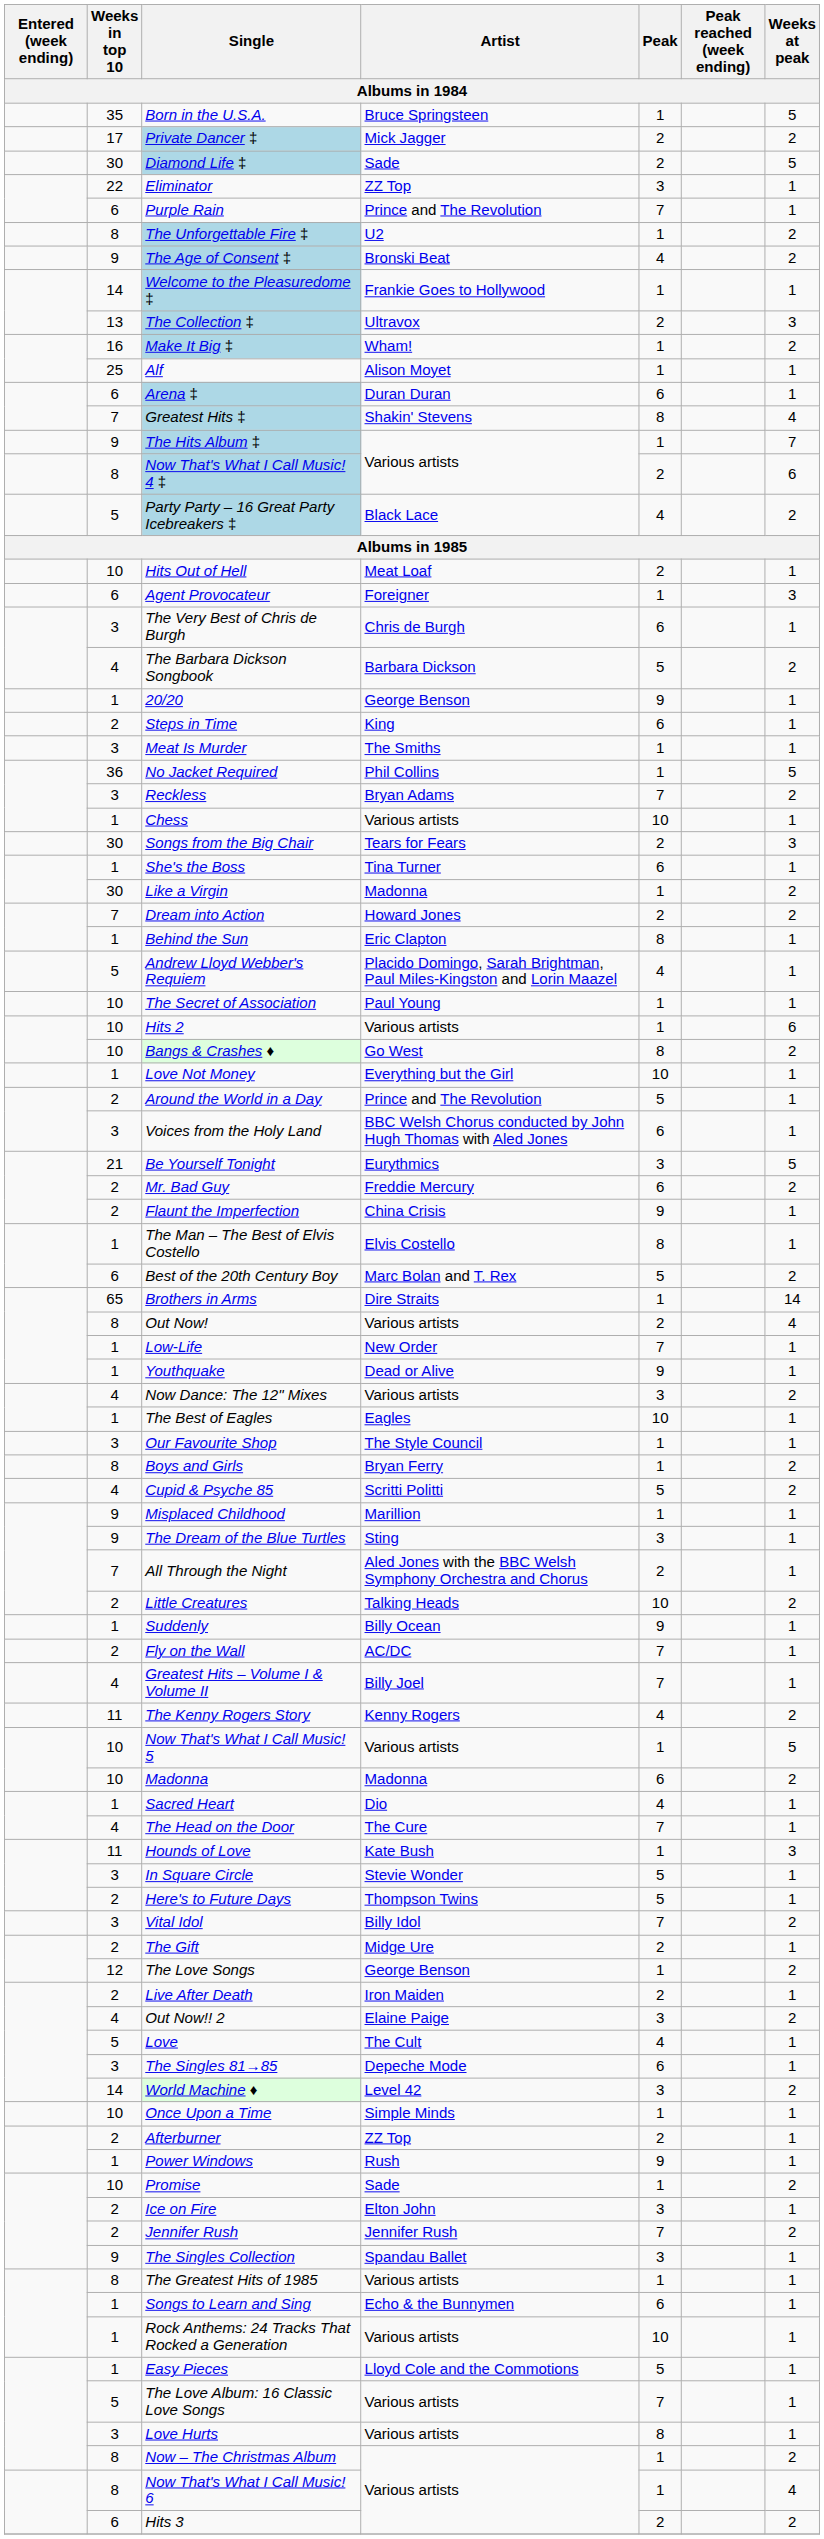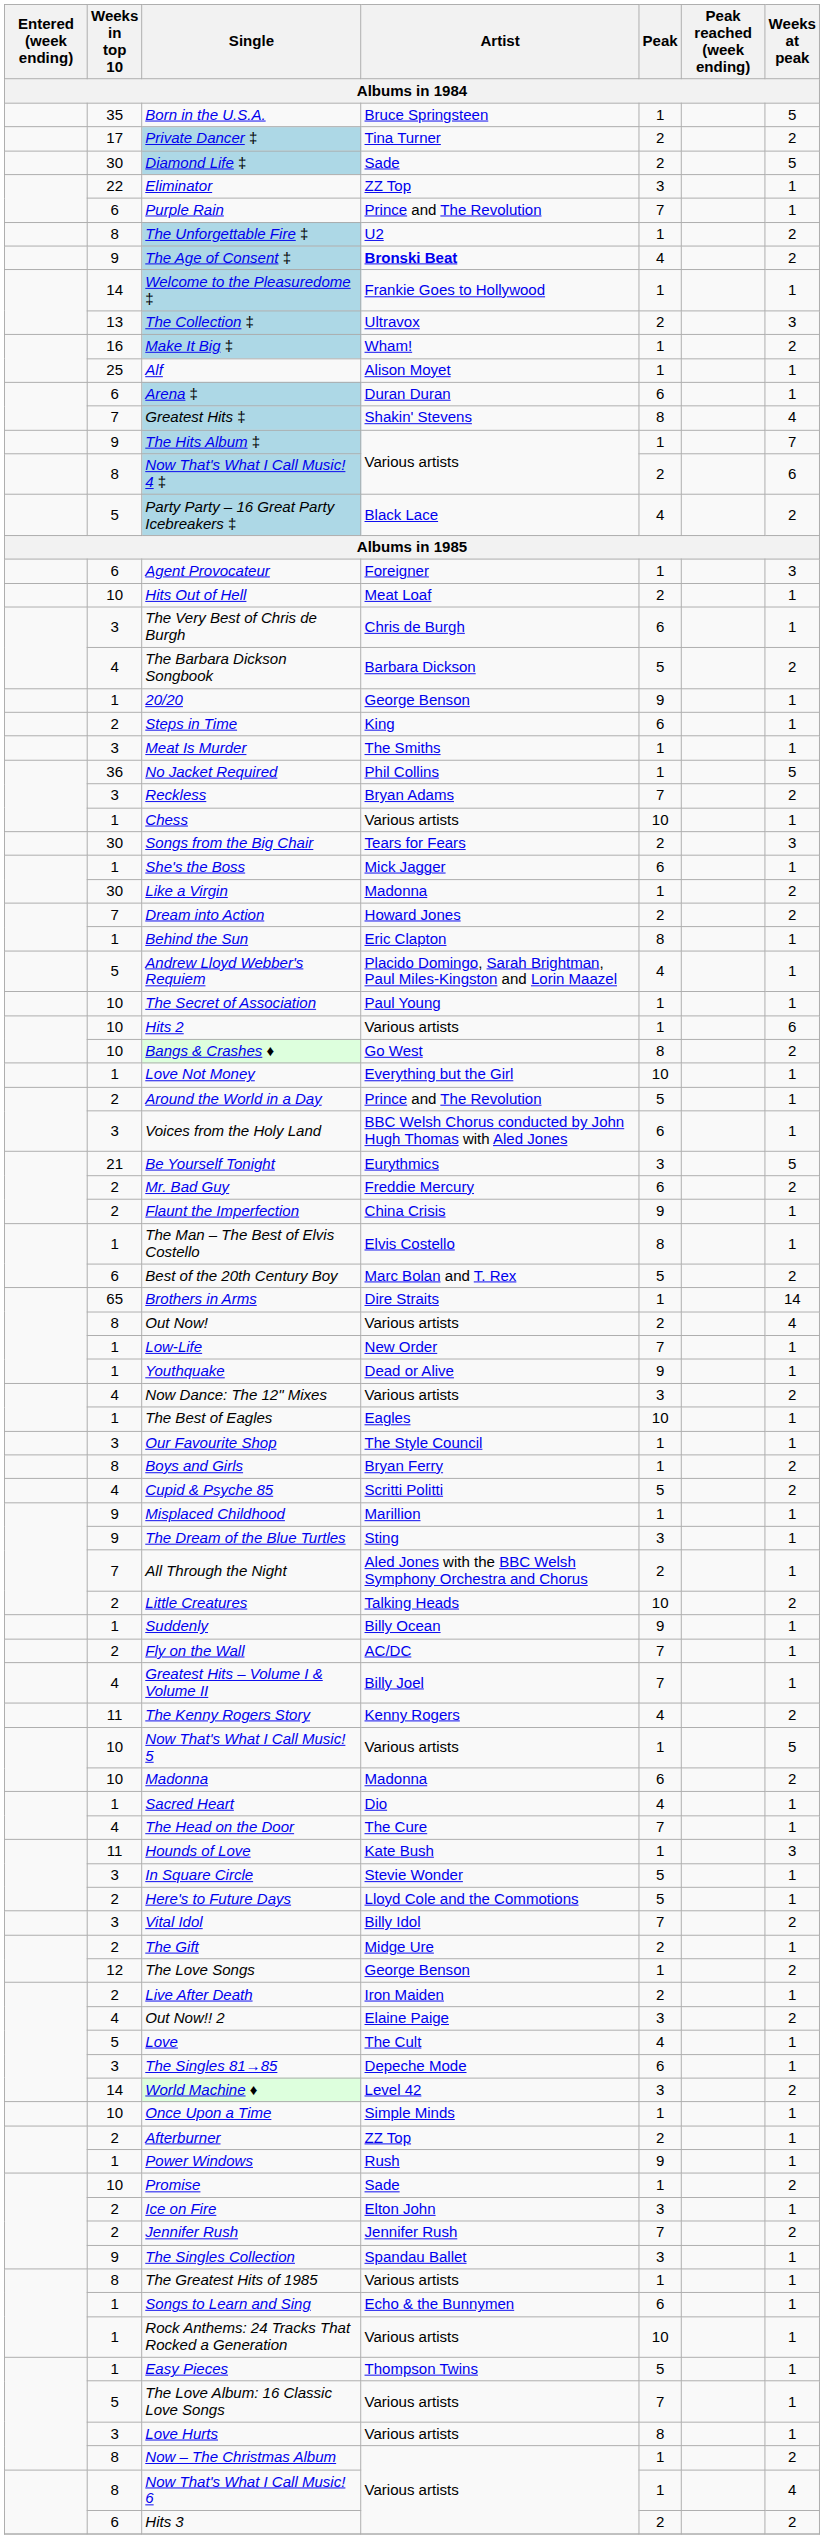Private Dancer ‡ | Artist: Mick Jagger -> Tina Turner
The Age of Consent ‡ | Artist: normal -> bold
rows swapped: Agent Provocateur <-> Hits Out of Hell
She's the Boss | Artist: Tina Turner -> Mick Jagger
Here's to Future Days | Artist: Thompson Twins -> Lloyd Cole and the Commotions
Easy Pieces | Artist: Lloyd Cole and the Commotions -> Thompson Twins
